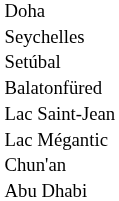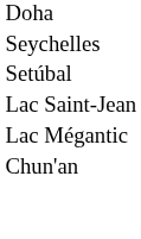- row: Balatonfüred
- row: Abu Dhabi
